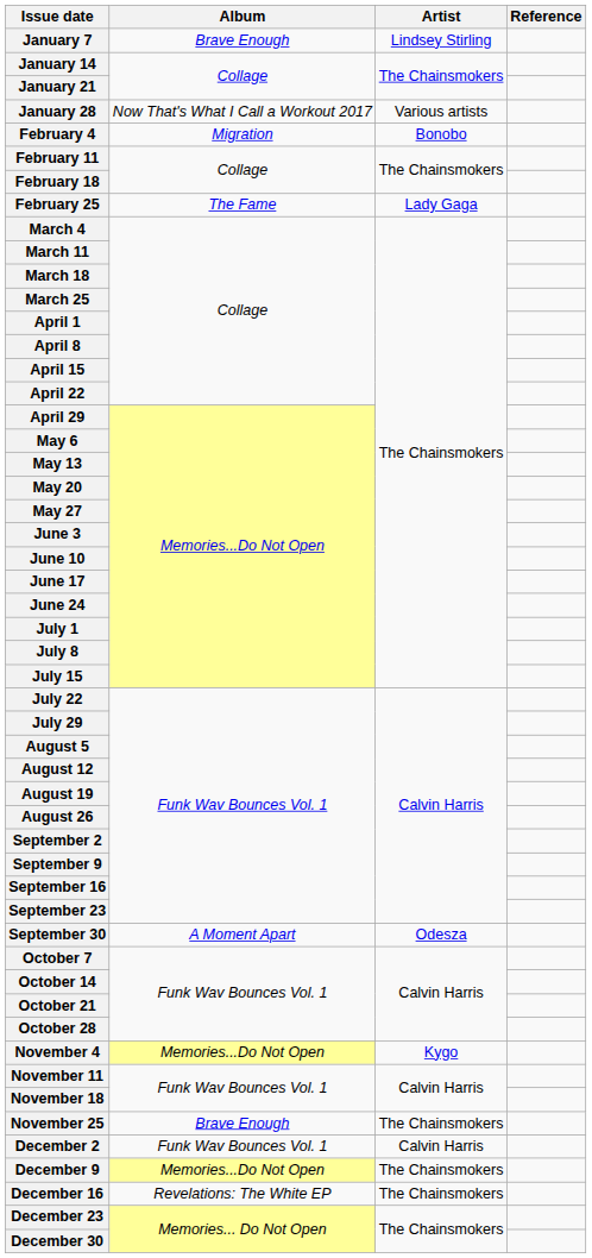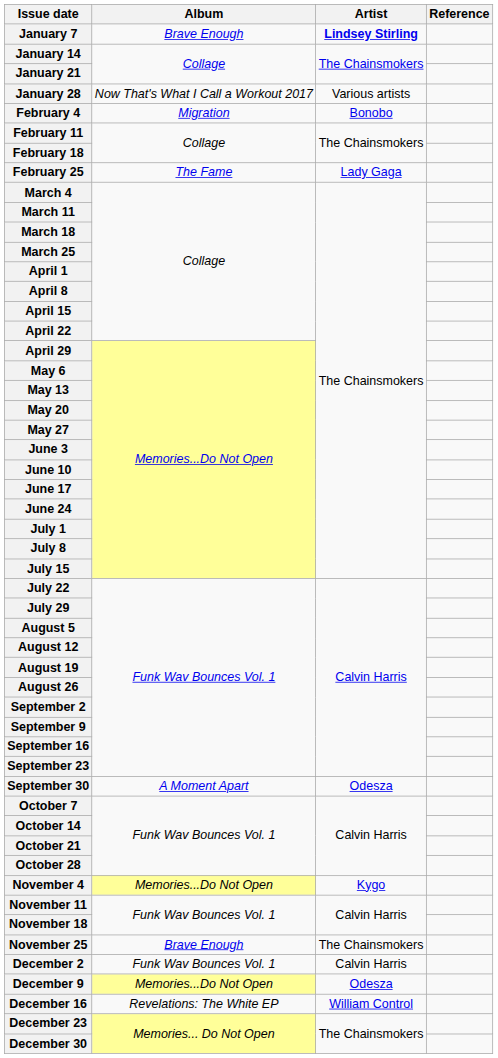January 7 | Artist: normal -> bold
December 9 | Artist: The Chainsmokers -> Odesza
December 16 | Artist: The Chainsmokers -> William Control
